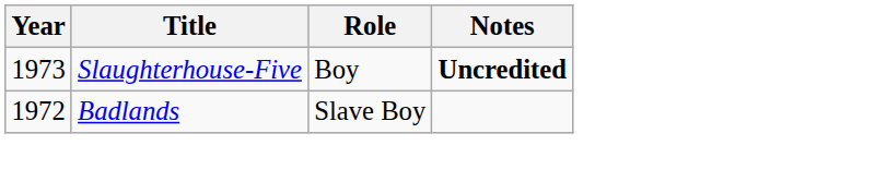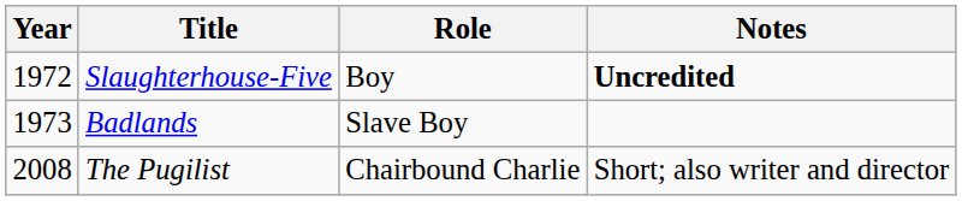Slaughterhouse-Five | Year: 1973 -> 1972
Badlands | Year: 1972 -> 1973
+ row: 2008 | The Pugilist | Chairbound Charlie | Short; also writer and director
